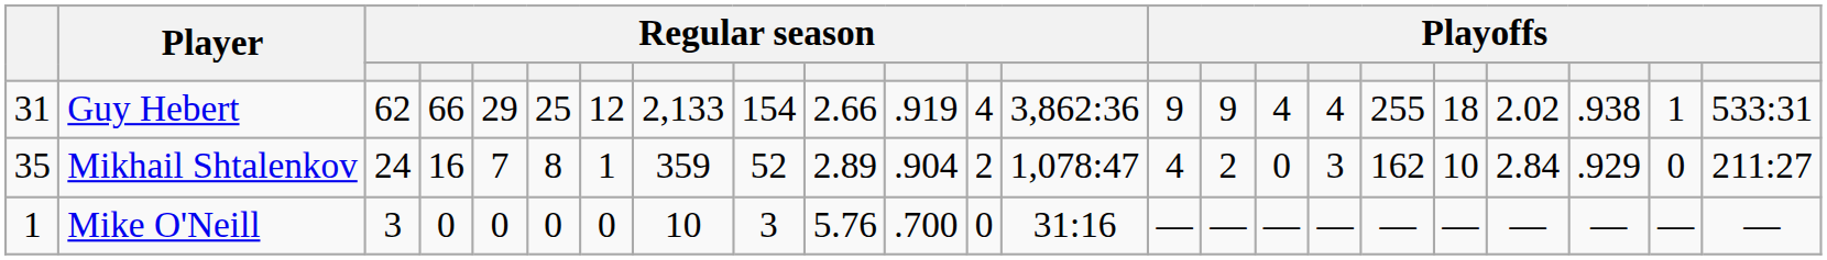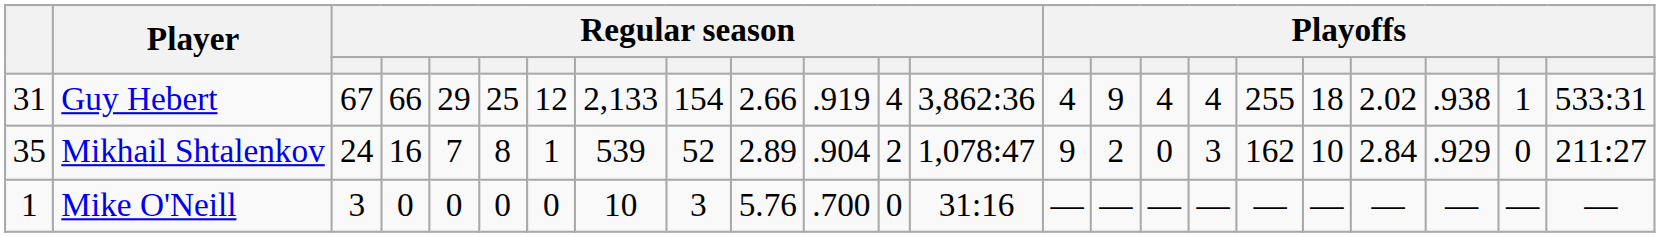Guy Hebert | column 3: 62 -> 67
Guy Hebert | column 14: 9 -> 4
Mikhail Shtalenkov | column 8: 359 -> 539
Mikhail Shtalenkov | column 14: 4 -> 9
